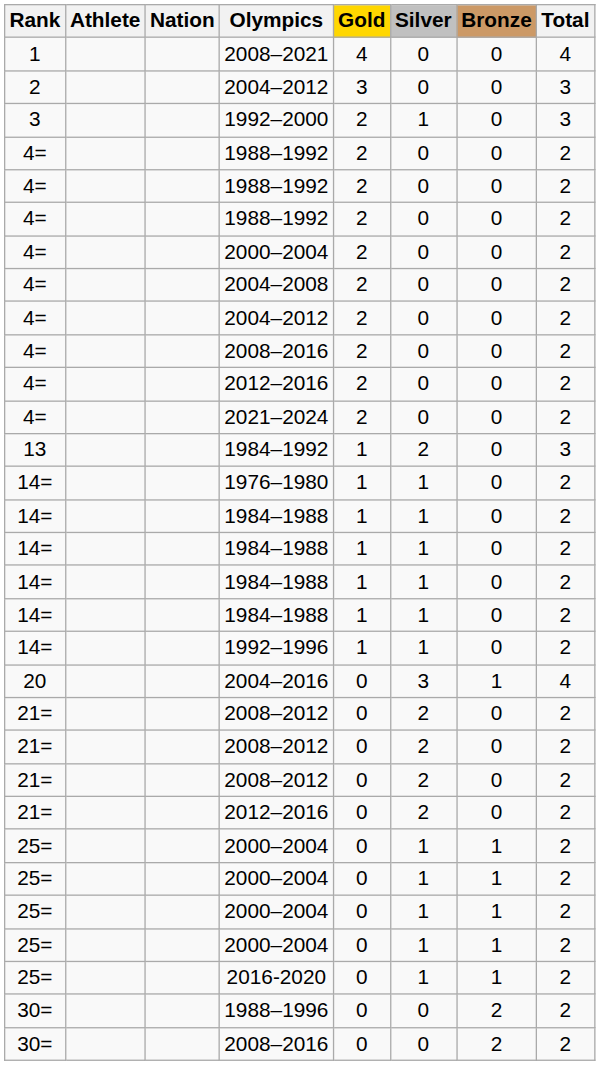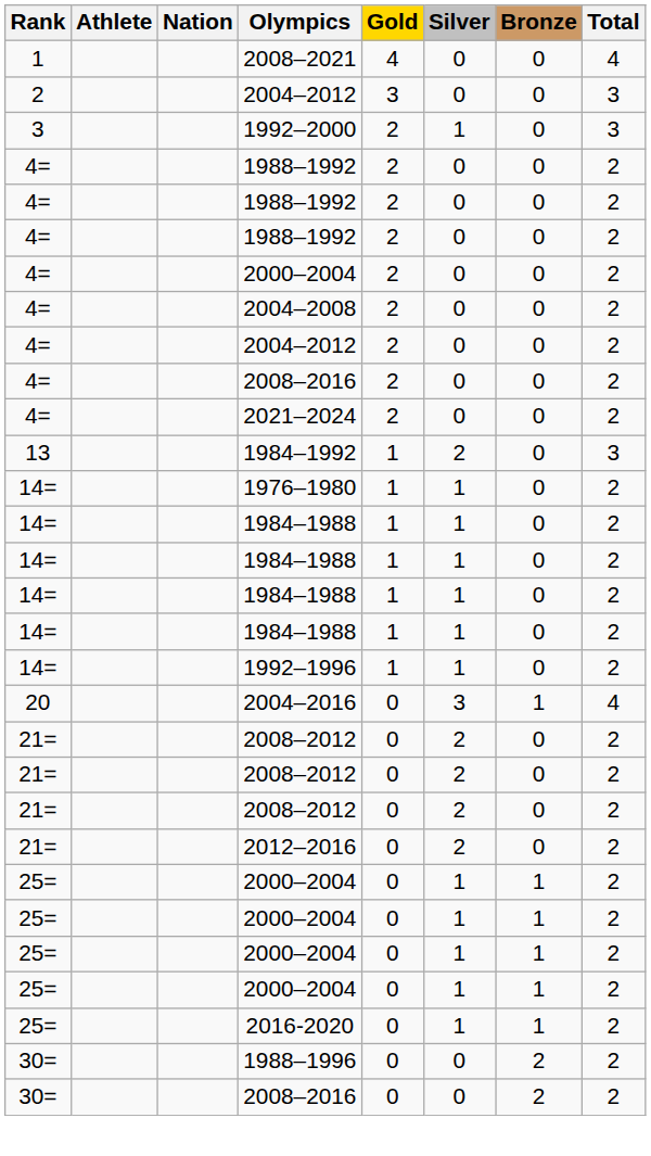- row: 4= | 2012–2016 | 2 | 0 | 0 | 2
